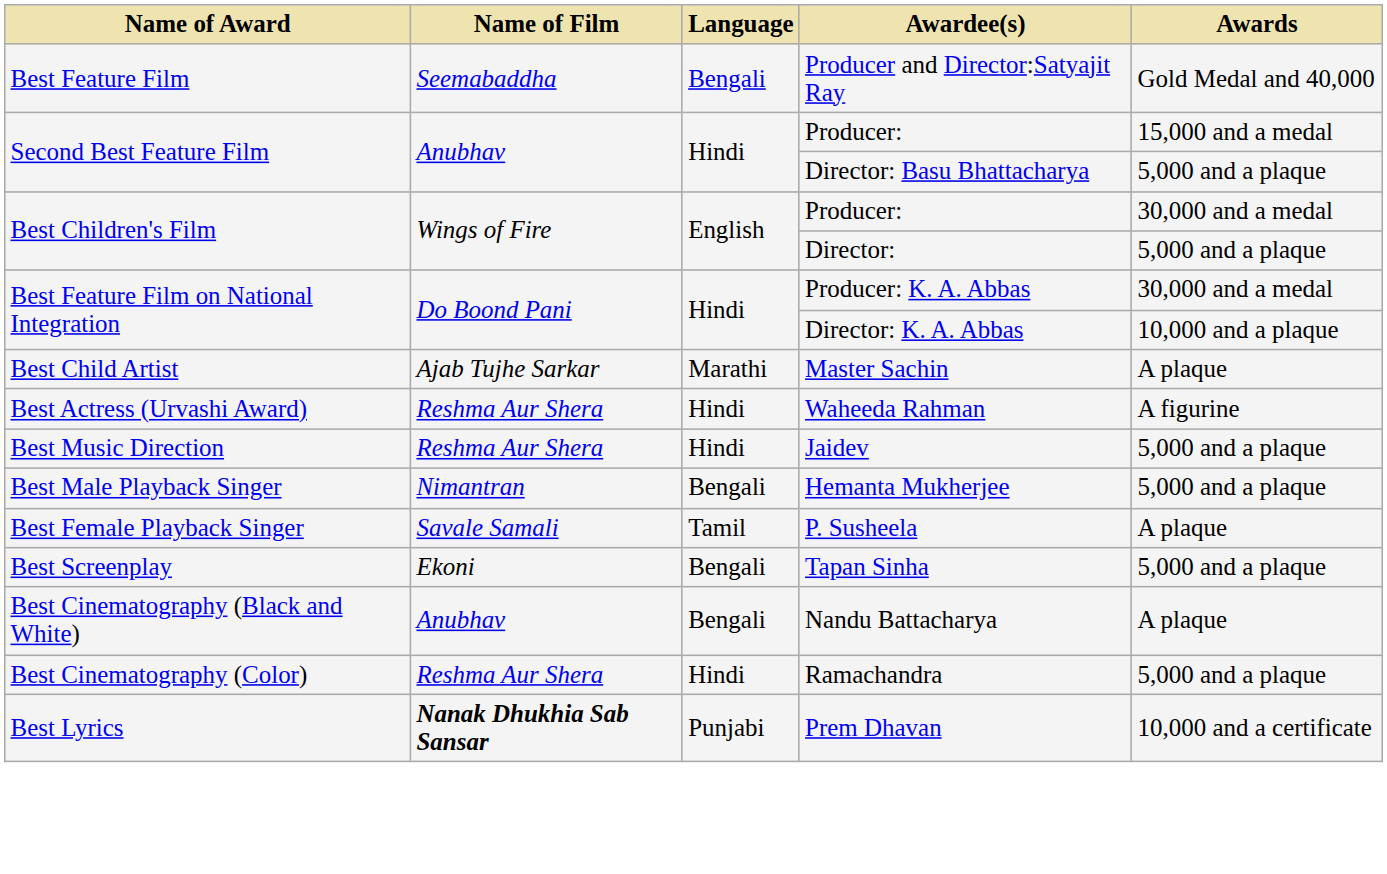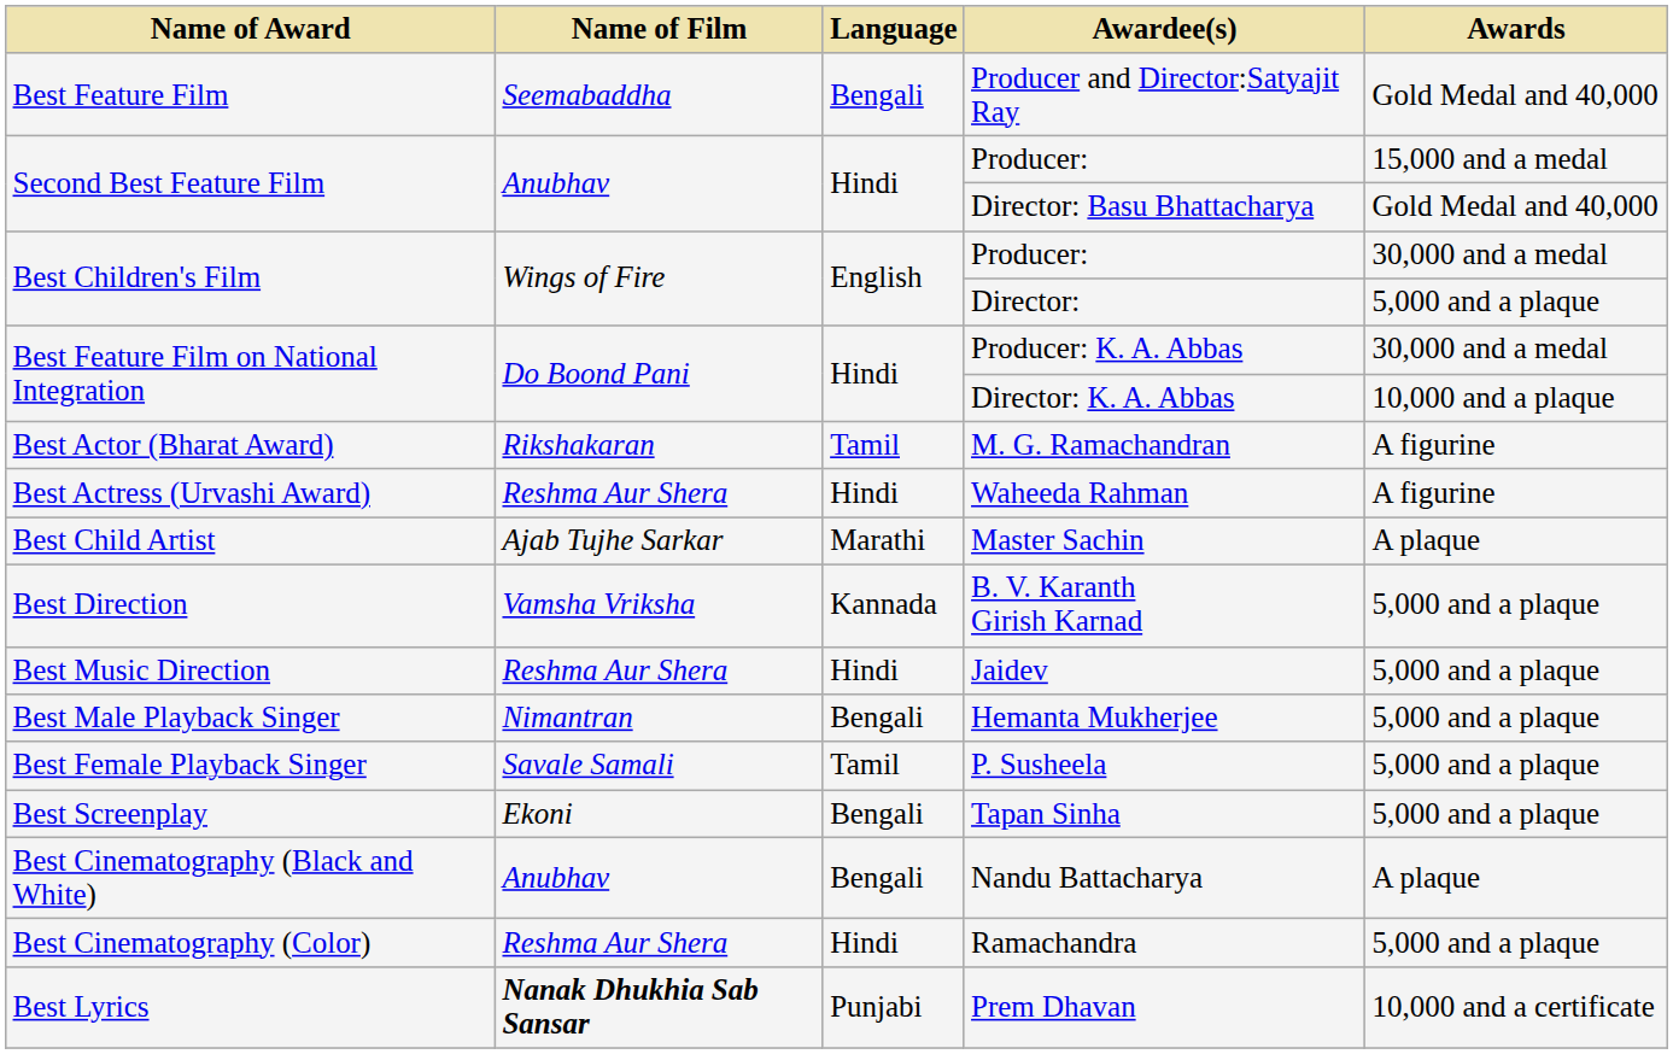Director: Basu Bhattacharya | Awards: 5,000 and a plaque -> Gold Medal and 40,000
+ row: Best Actor (Bharat Award) | Rikshakaran | Tamil | M. G. Ramachandran | A figurine
rows swapped: Waheeda Rahman <-> Master Sachin
+ row: Best Direction | Vamsha Vriksha | Kannada | B. V. Karanth Girish Karnad | 5,000 and a plaque
P. Susheela | Awards: A plaque -> 5,000 and a plaque
